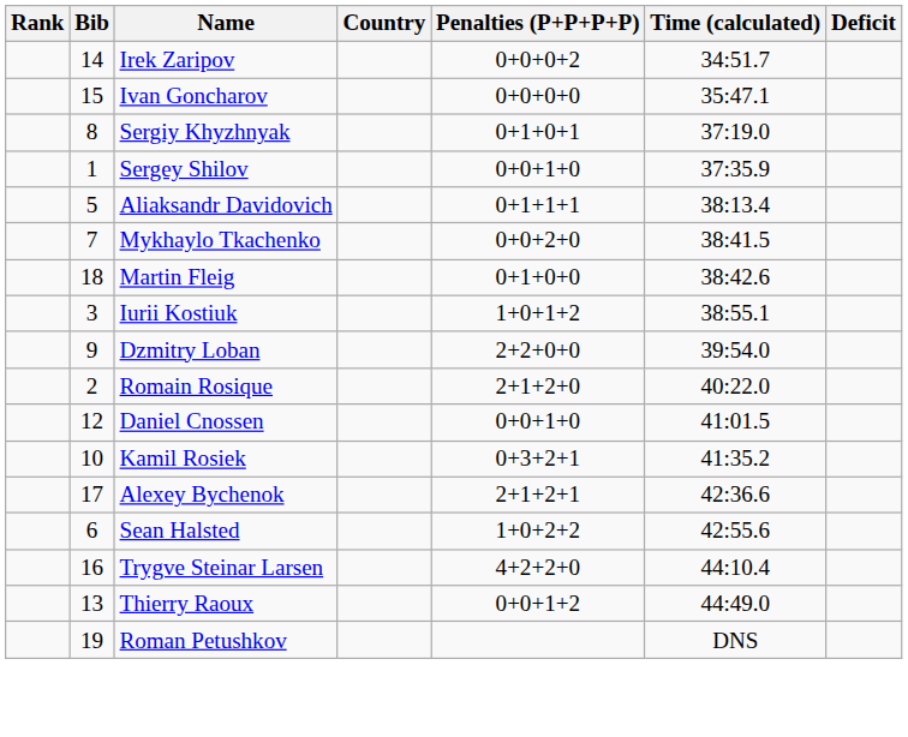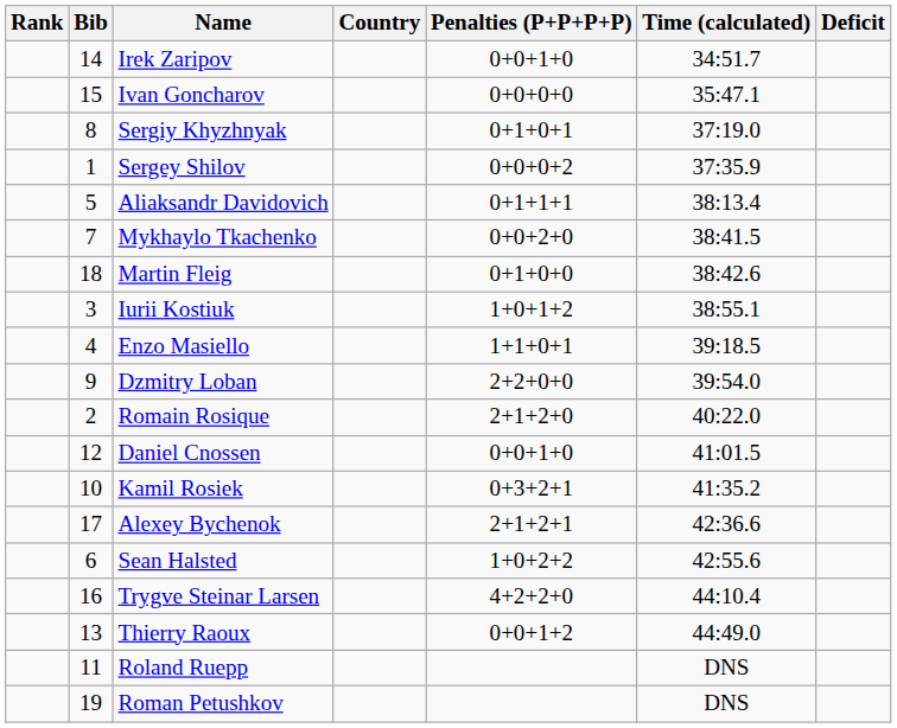Irek Zaripov | Penalties (P+P+P+P): 0+0+0+2 -> 0+0+1+0
Sergey Shilov | Penalties (P+P+P+P): 0+0+1+0 -> 0+0+0+2
+ row: 4 | Enzo Masiello | 1+1+0+1 | 39:18.5
+ row: 11 | Roland Ruepp | DNS
